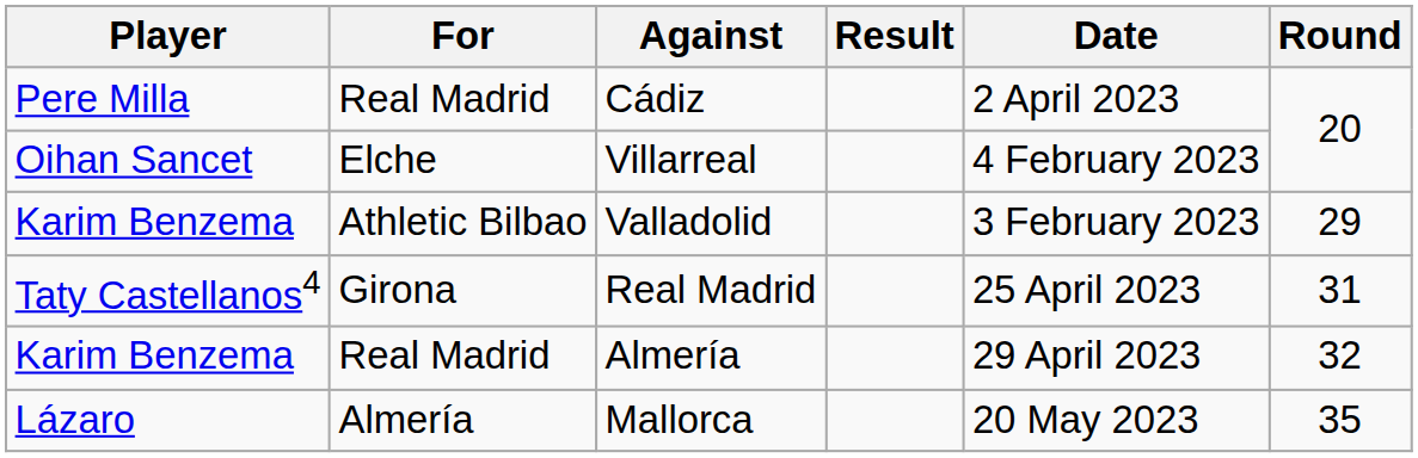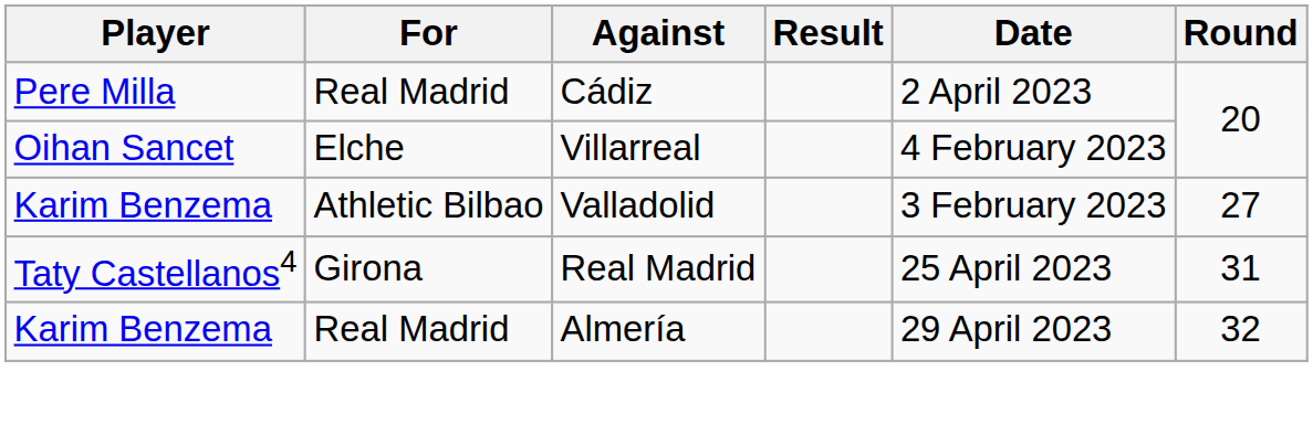Valladolid | Round: 29 -> 27
- row: Lázaro | Almería | Mallorca | 20 May 2023 | 35
